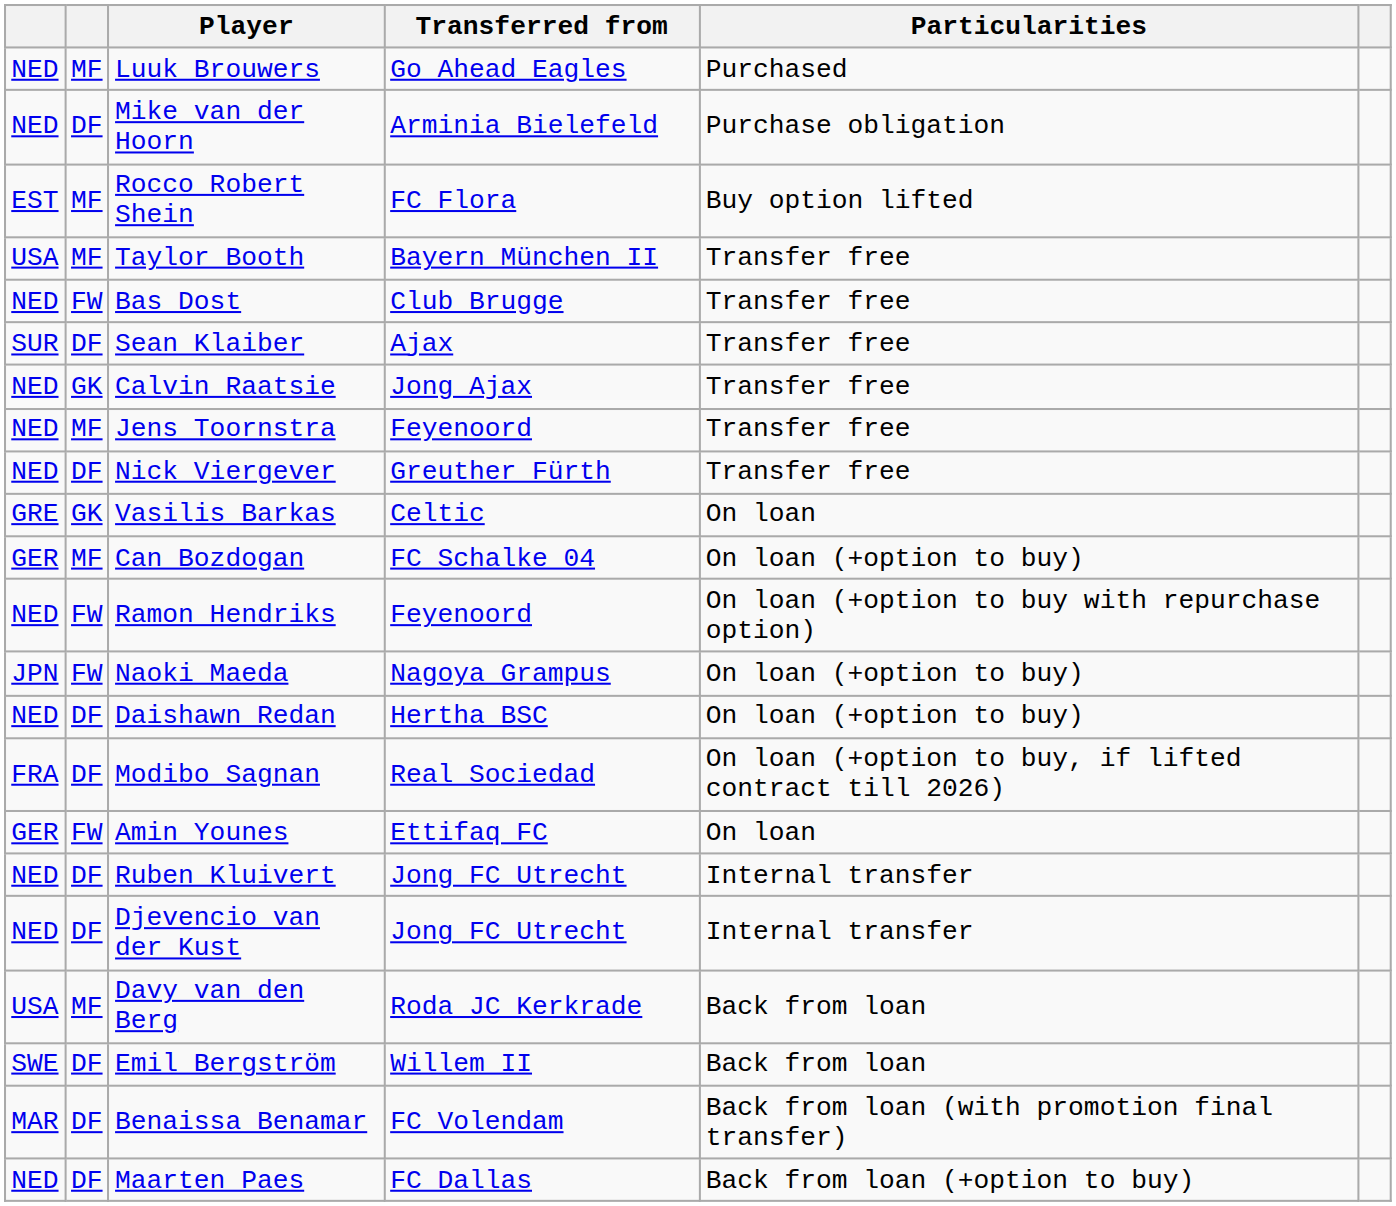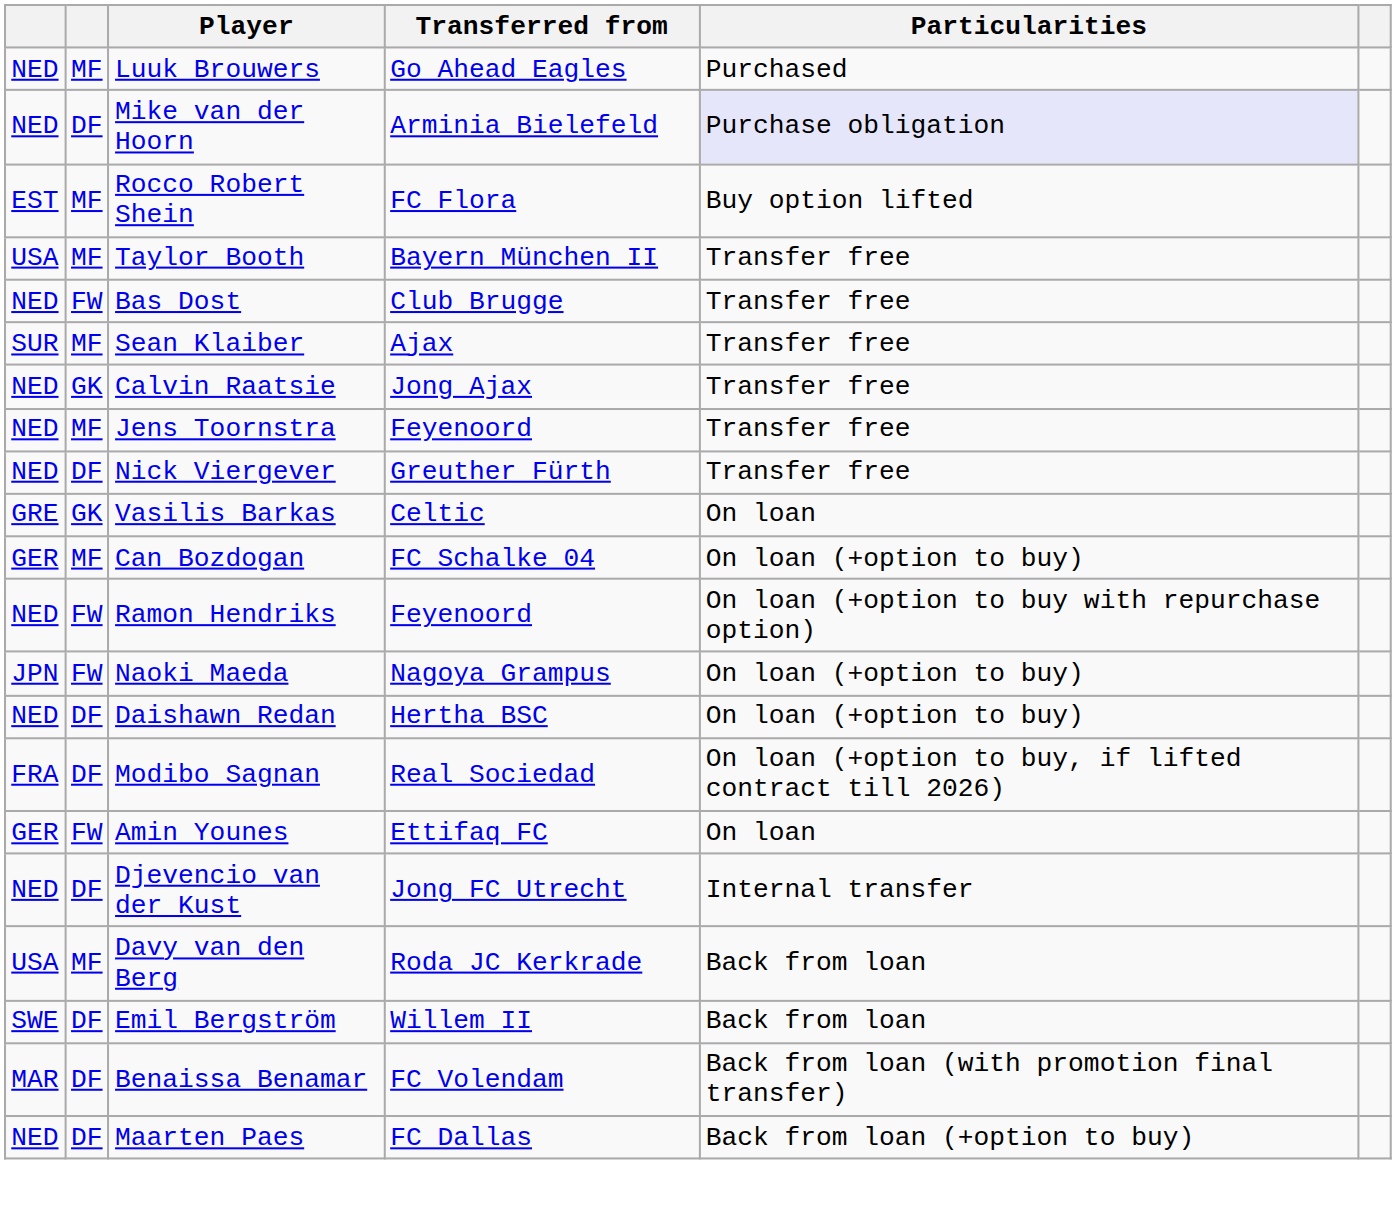Mike van der Hoorn | Particularities: no background -> lavender background
Sean Klaiber | column 2: DF -> MF
- row: NED | DF | Ruben Kluivert | Jong FC Utrecht | Internal transfer
